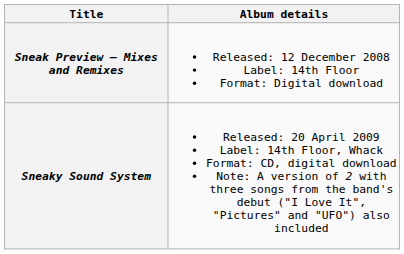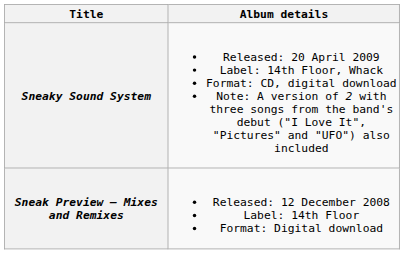rows swapped: Sneak Preview – Mixes and Remixes <-> Sneaky Sound System
